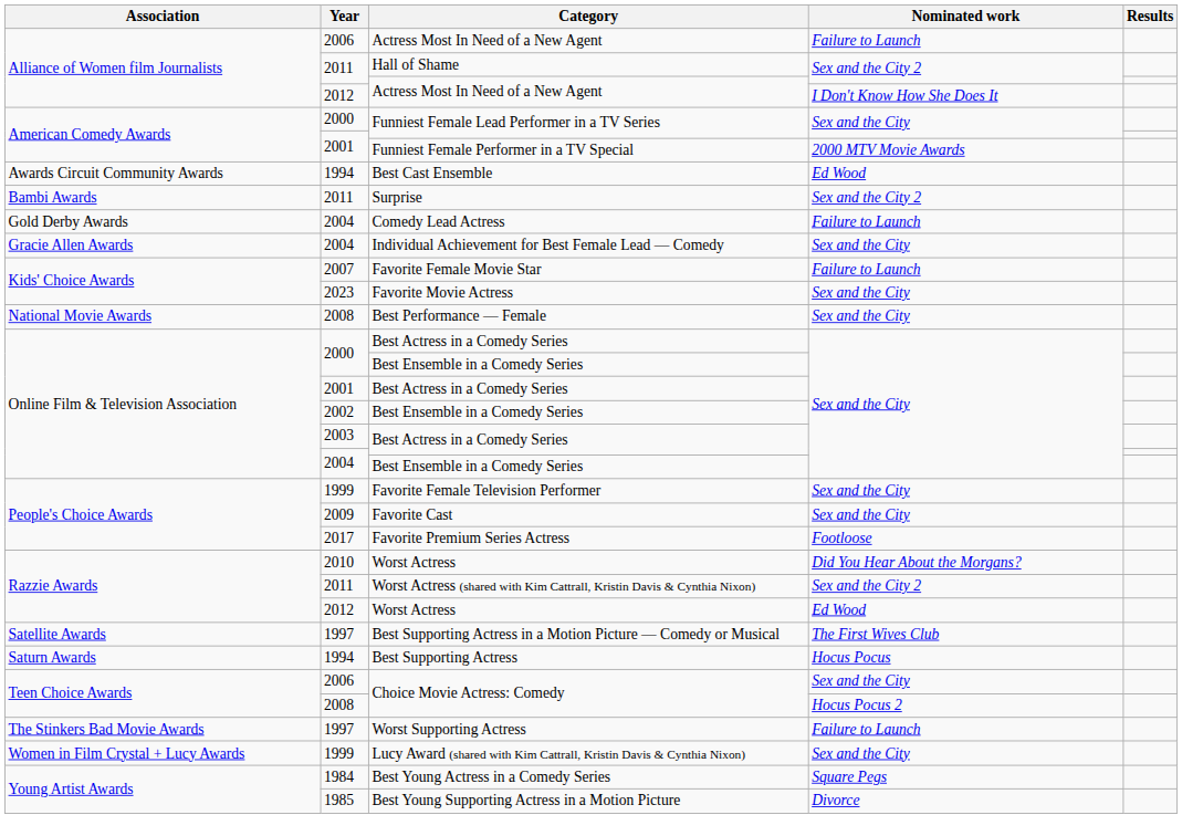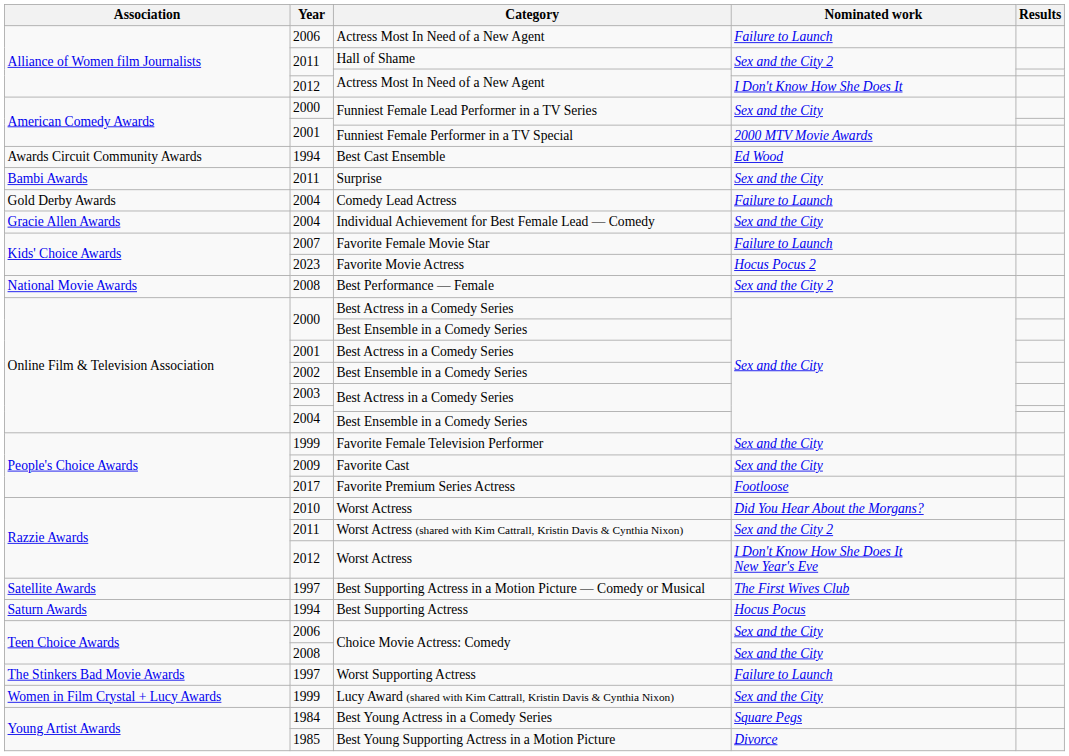Surprise | Nominated work: Sex and the City 2 -> Sex and the City
Favorite Movie Actress | Nominated work: Sex and the City -> Hocus Pocus 2
Best Performance — Female | Nominated work: Sex and the City -> Sex and the City 2
2012 / Worst Actress | Nominated work: Ed Wood -> I Don't Know How She Does It New Year's Eve
2008 / Choice Movie Actress: Comedy | Nominated work: Hocus Pocus 2 -> Sex and the City
